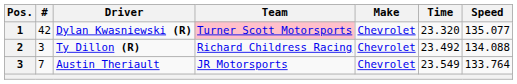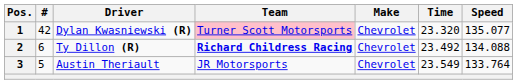Ty Dillon (R) | #: 3 -> 6
Ty Dillon (R) | Team: normal -> bold
Austin Theriault | #: 7 -> 5
